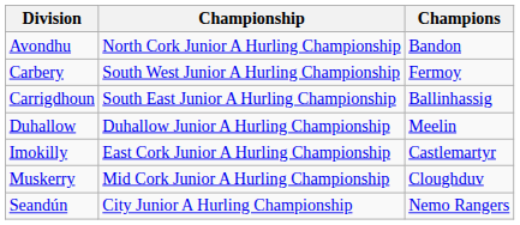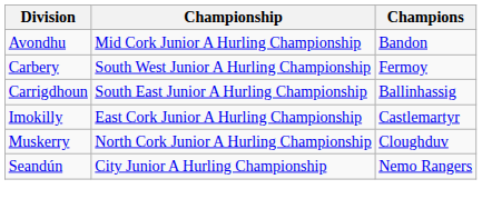Avondhu | Championship: North Cork Junior A Hurling Championship -> Mid Cork Junior A Hurling Championship
- row: Duhallow | Duhallow Junior A Hurling Championship | Meelin
Muskerry | Championship: Mid Cork Junior A Hurling Championship -> North Cork Junior A Hurling Championship
